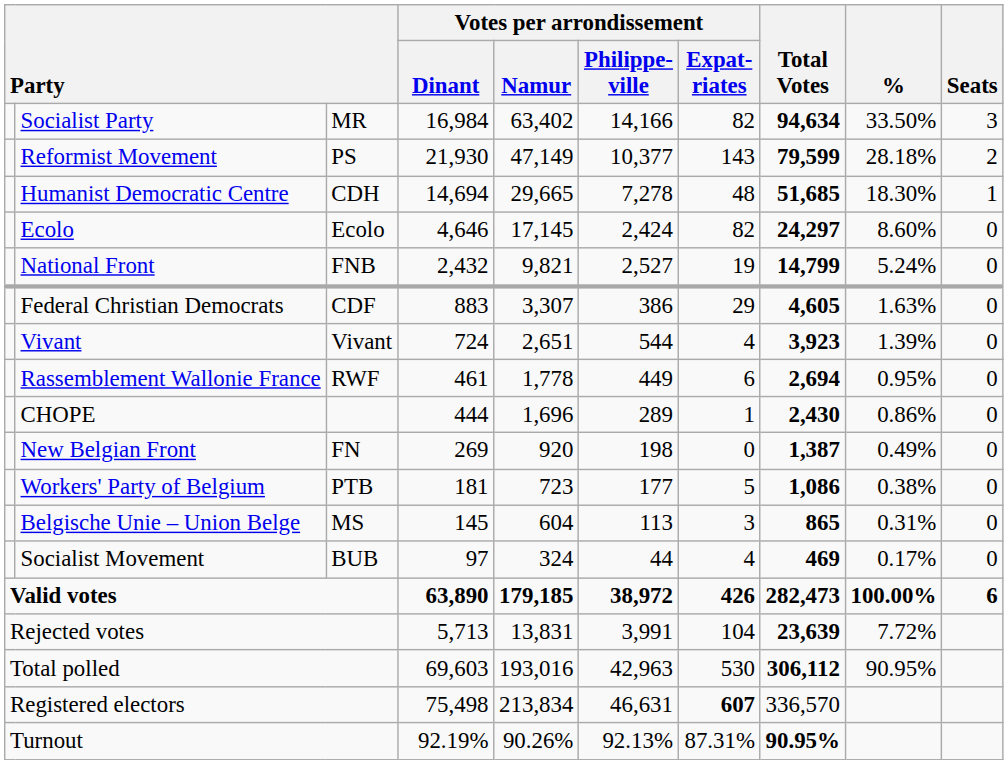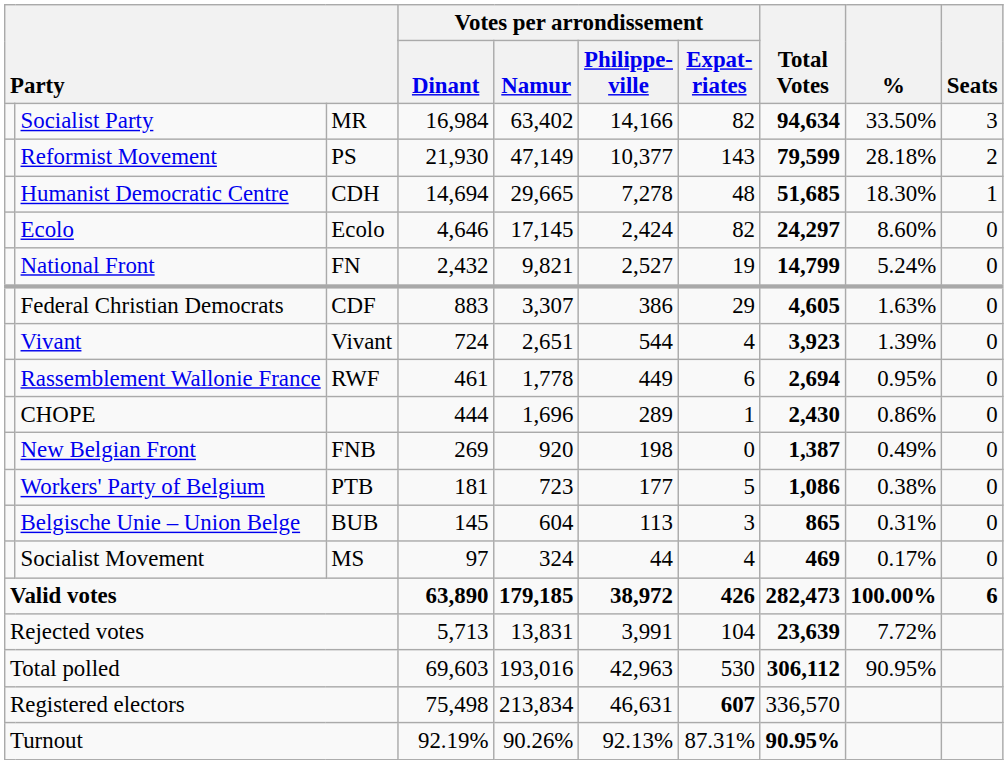National Front | column 3: FNB -> FN
New Belgian Front | column 3: FN -> FNB
Belgische Unie – Union Belge | column 3: MS -> BUB
Socialist Movement | column 3: BUB -> MS
